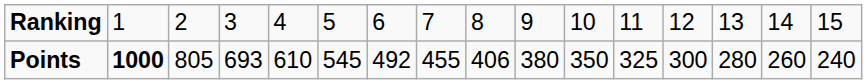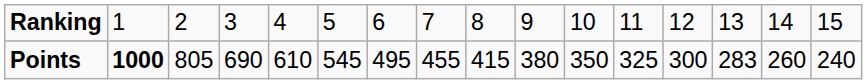Points | column 4: 693 -> 690
Points | column 7: 492 -> 495
Points | column 9: 406 -> 415
Points | column 14: 280 -> 283
